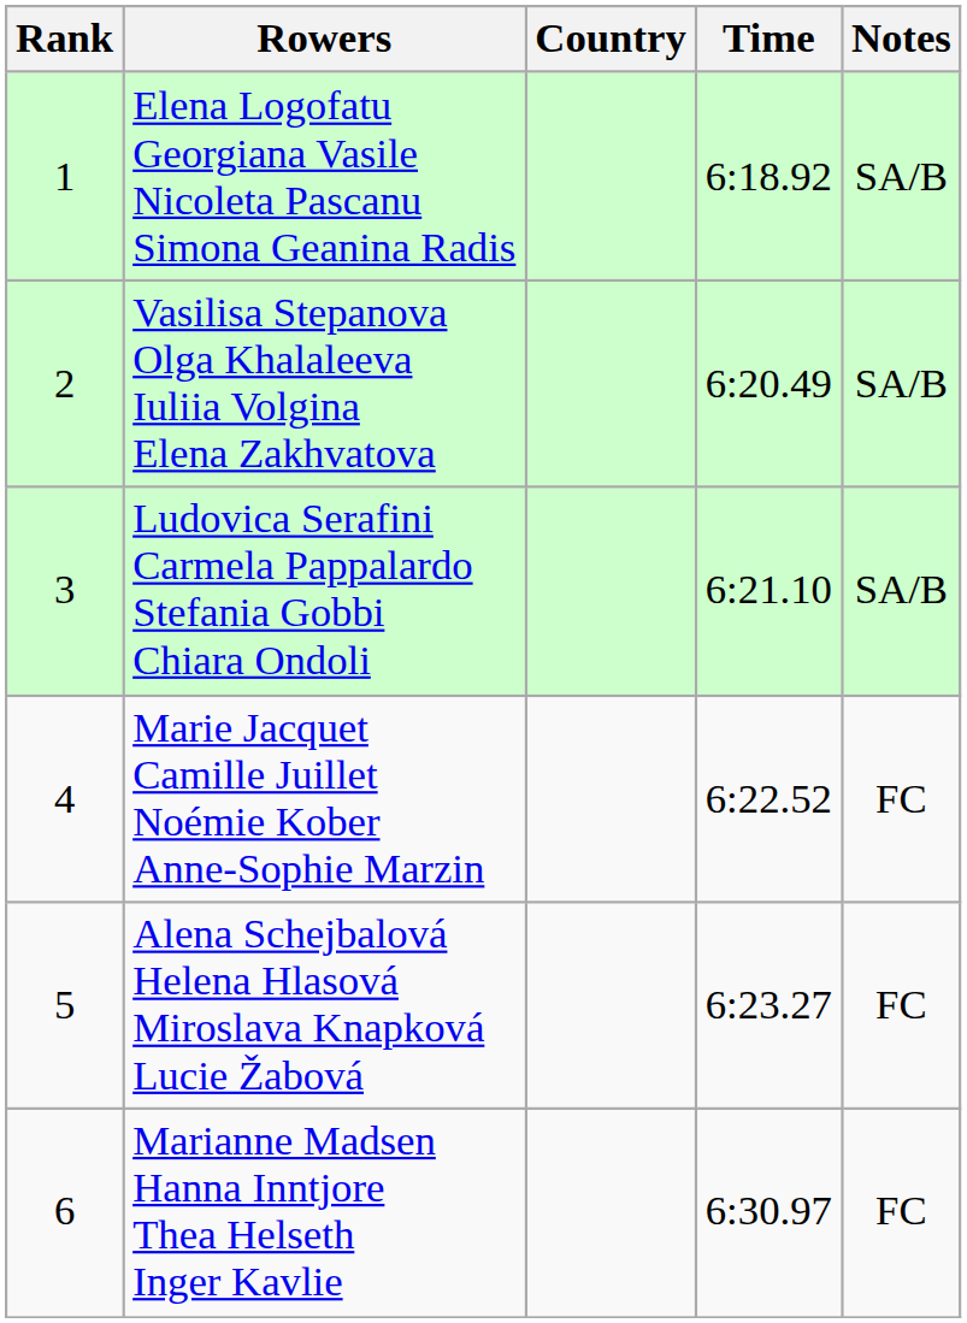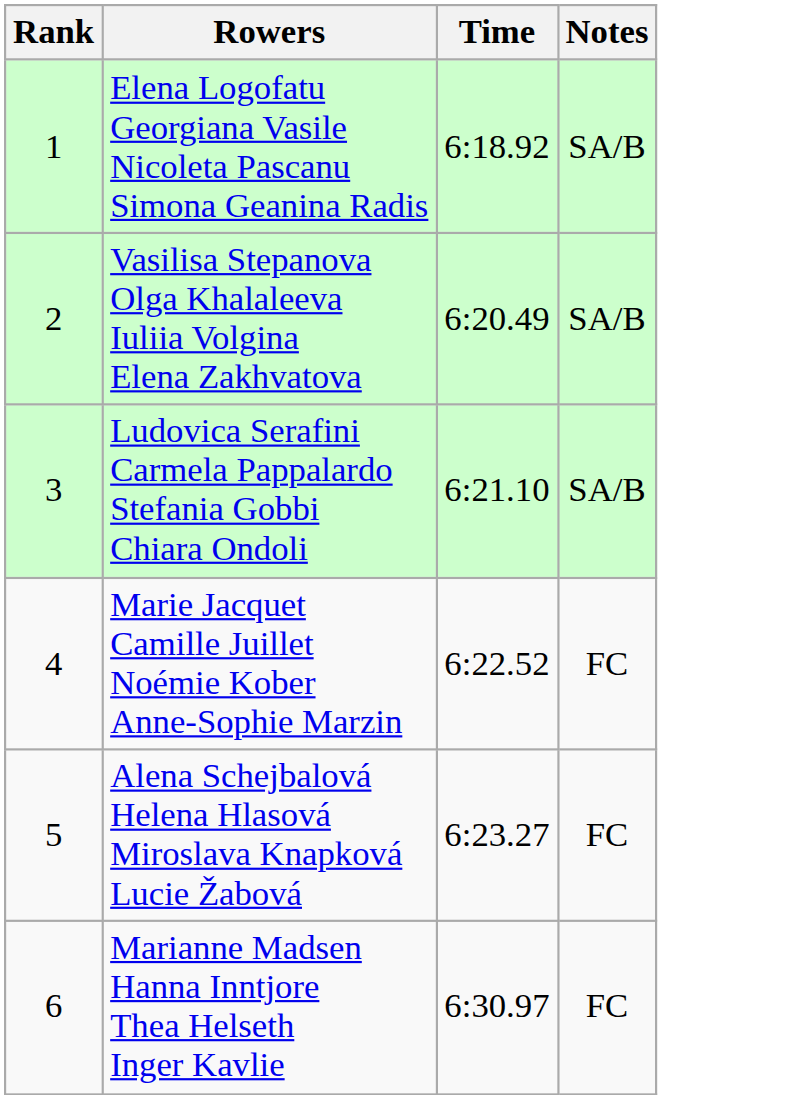- column: Country
